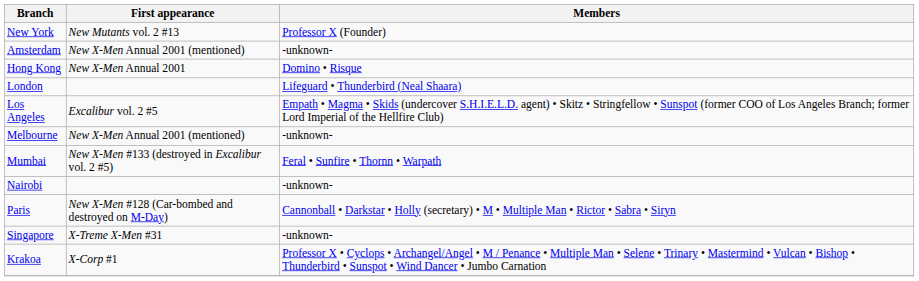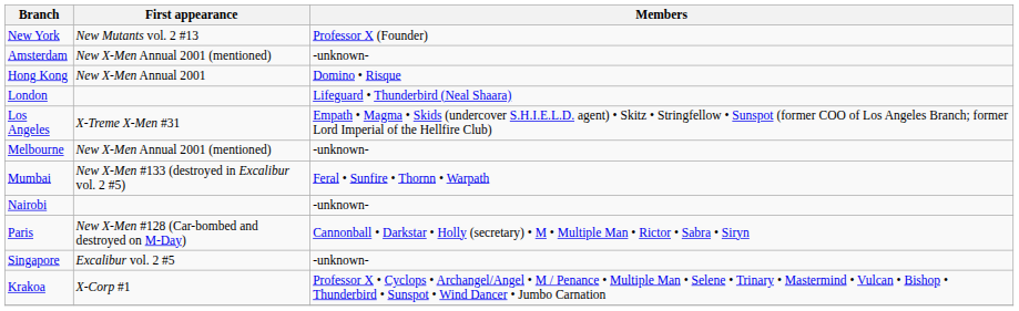Los Angeles | First appearance: Excalibur vol. 2 #5 -> X-Treme X-Men #31
Singapore | First appearance: X-Treme X-Men #31 -> Excalibur vol. 2 #5
